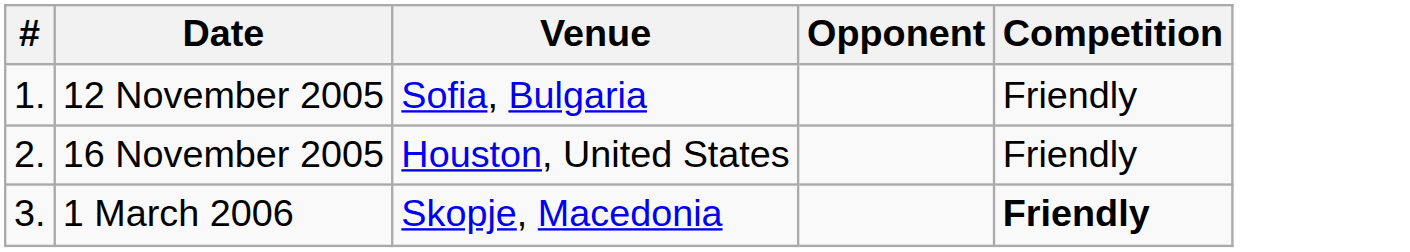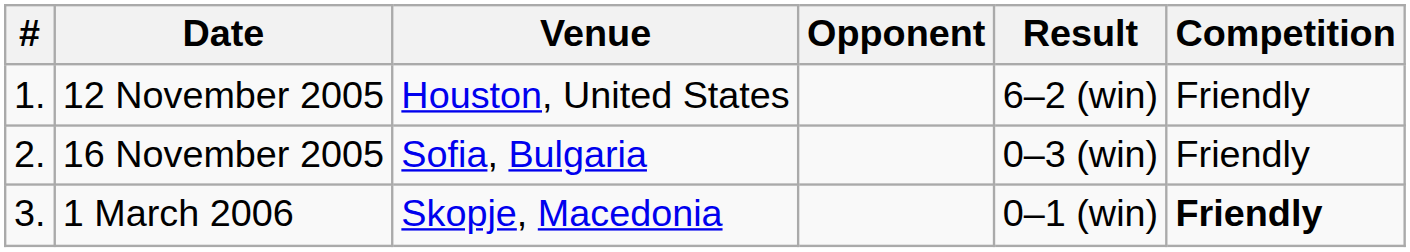+ column: Result | 6–2 (win) | 0–3 (win) | 0–1 (win)
12 November 2005 | Venue: Sofia, Bulgaria -> Houston, United States
16 November 2005 | Venue: Houston, United States -> Sofia, Bulgaria
